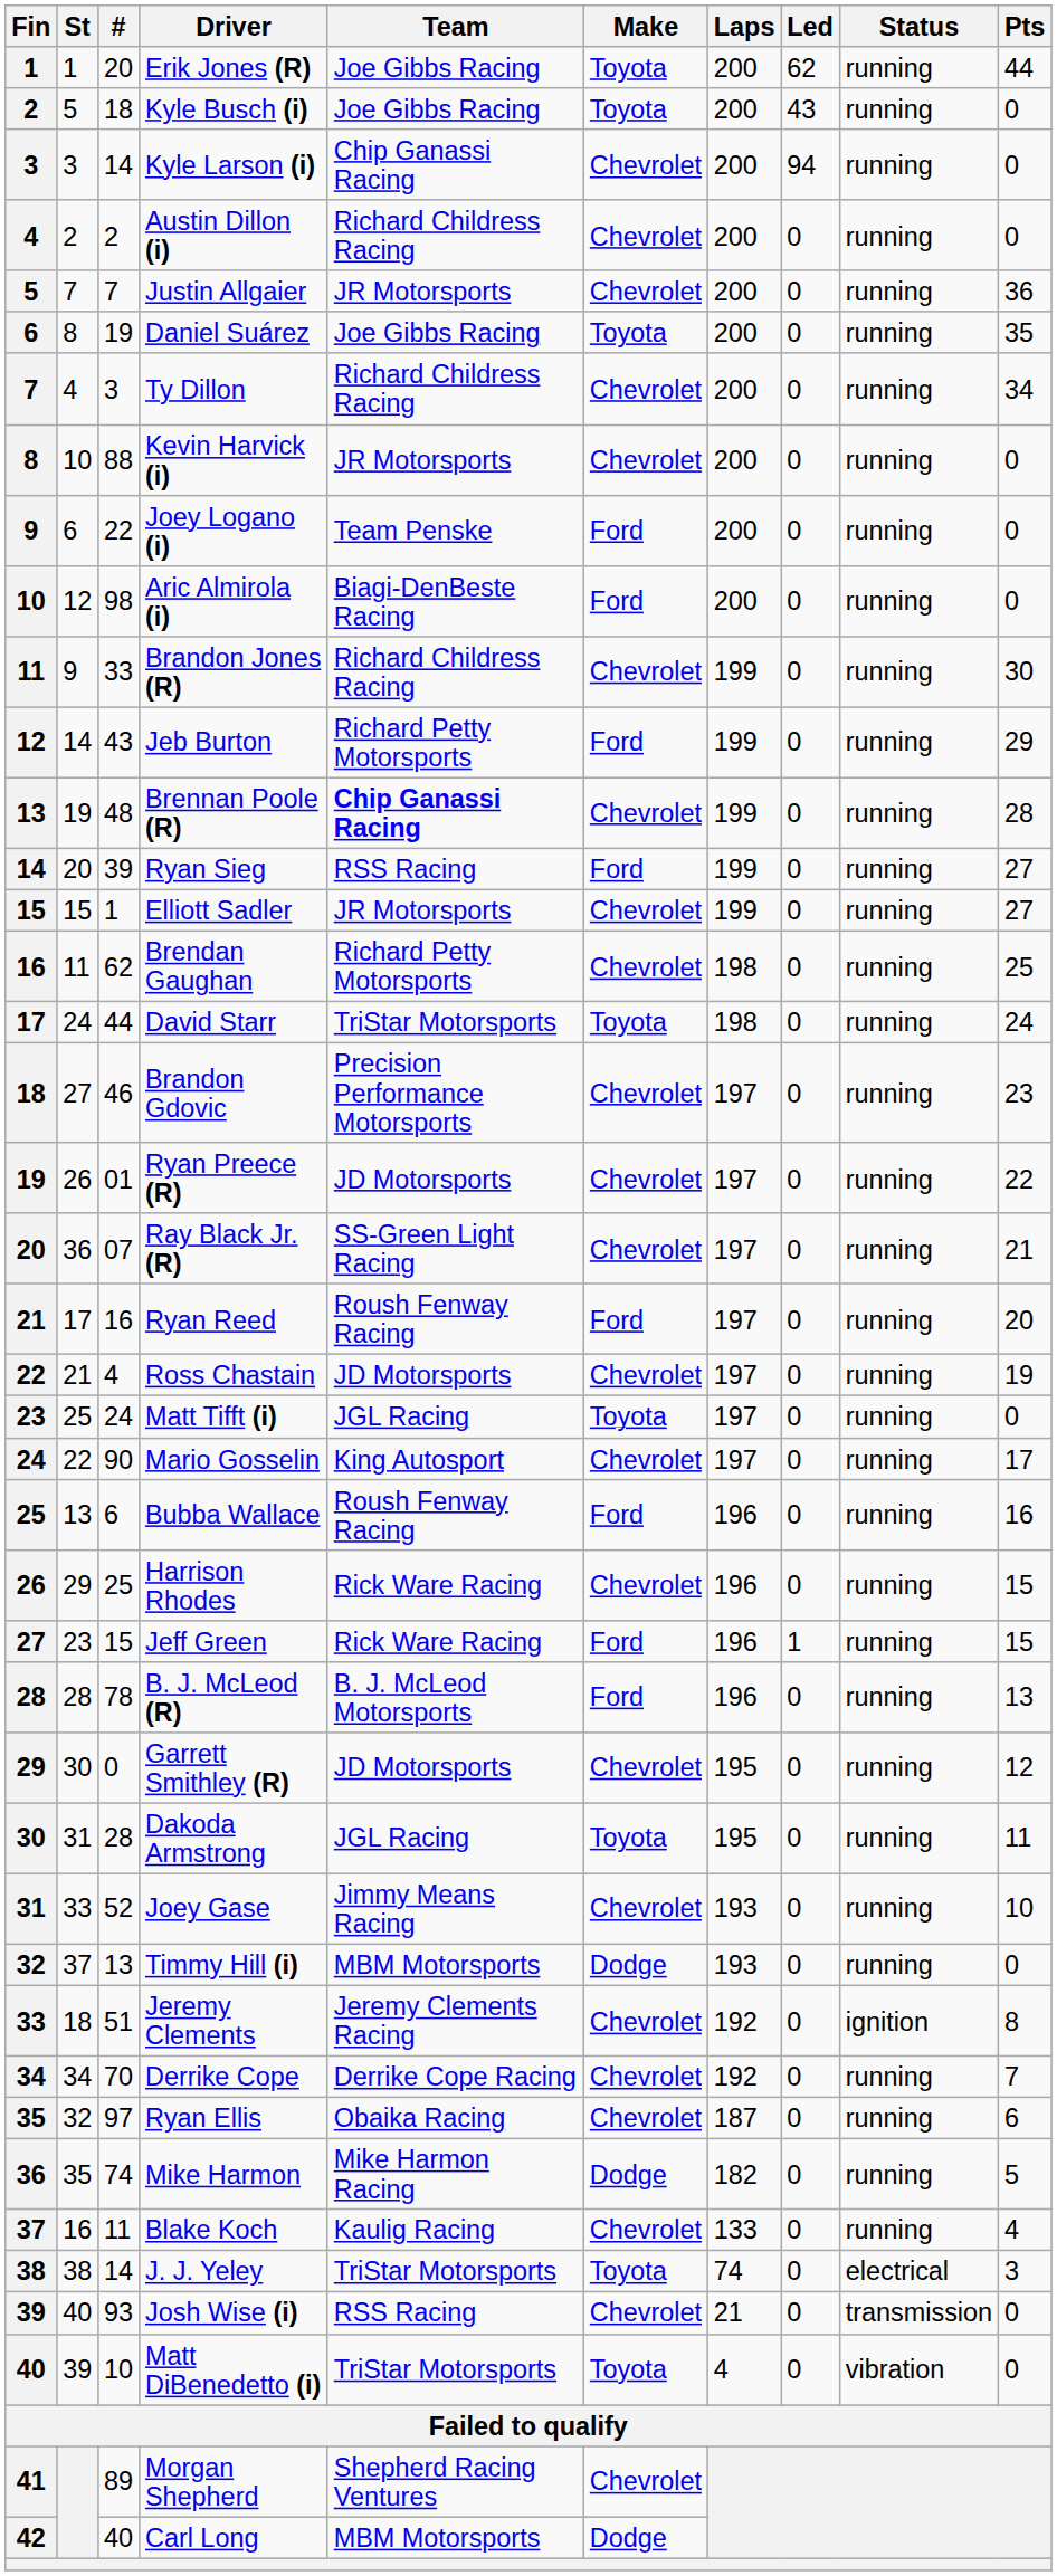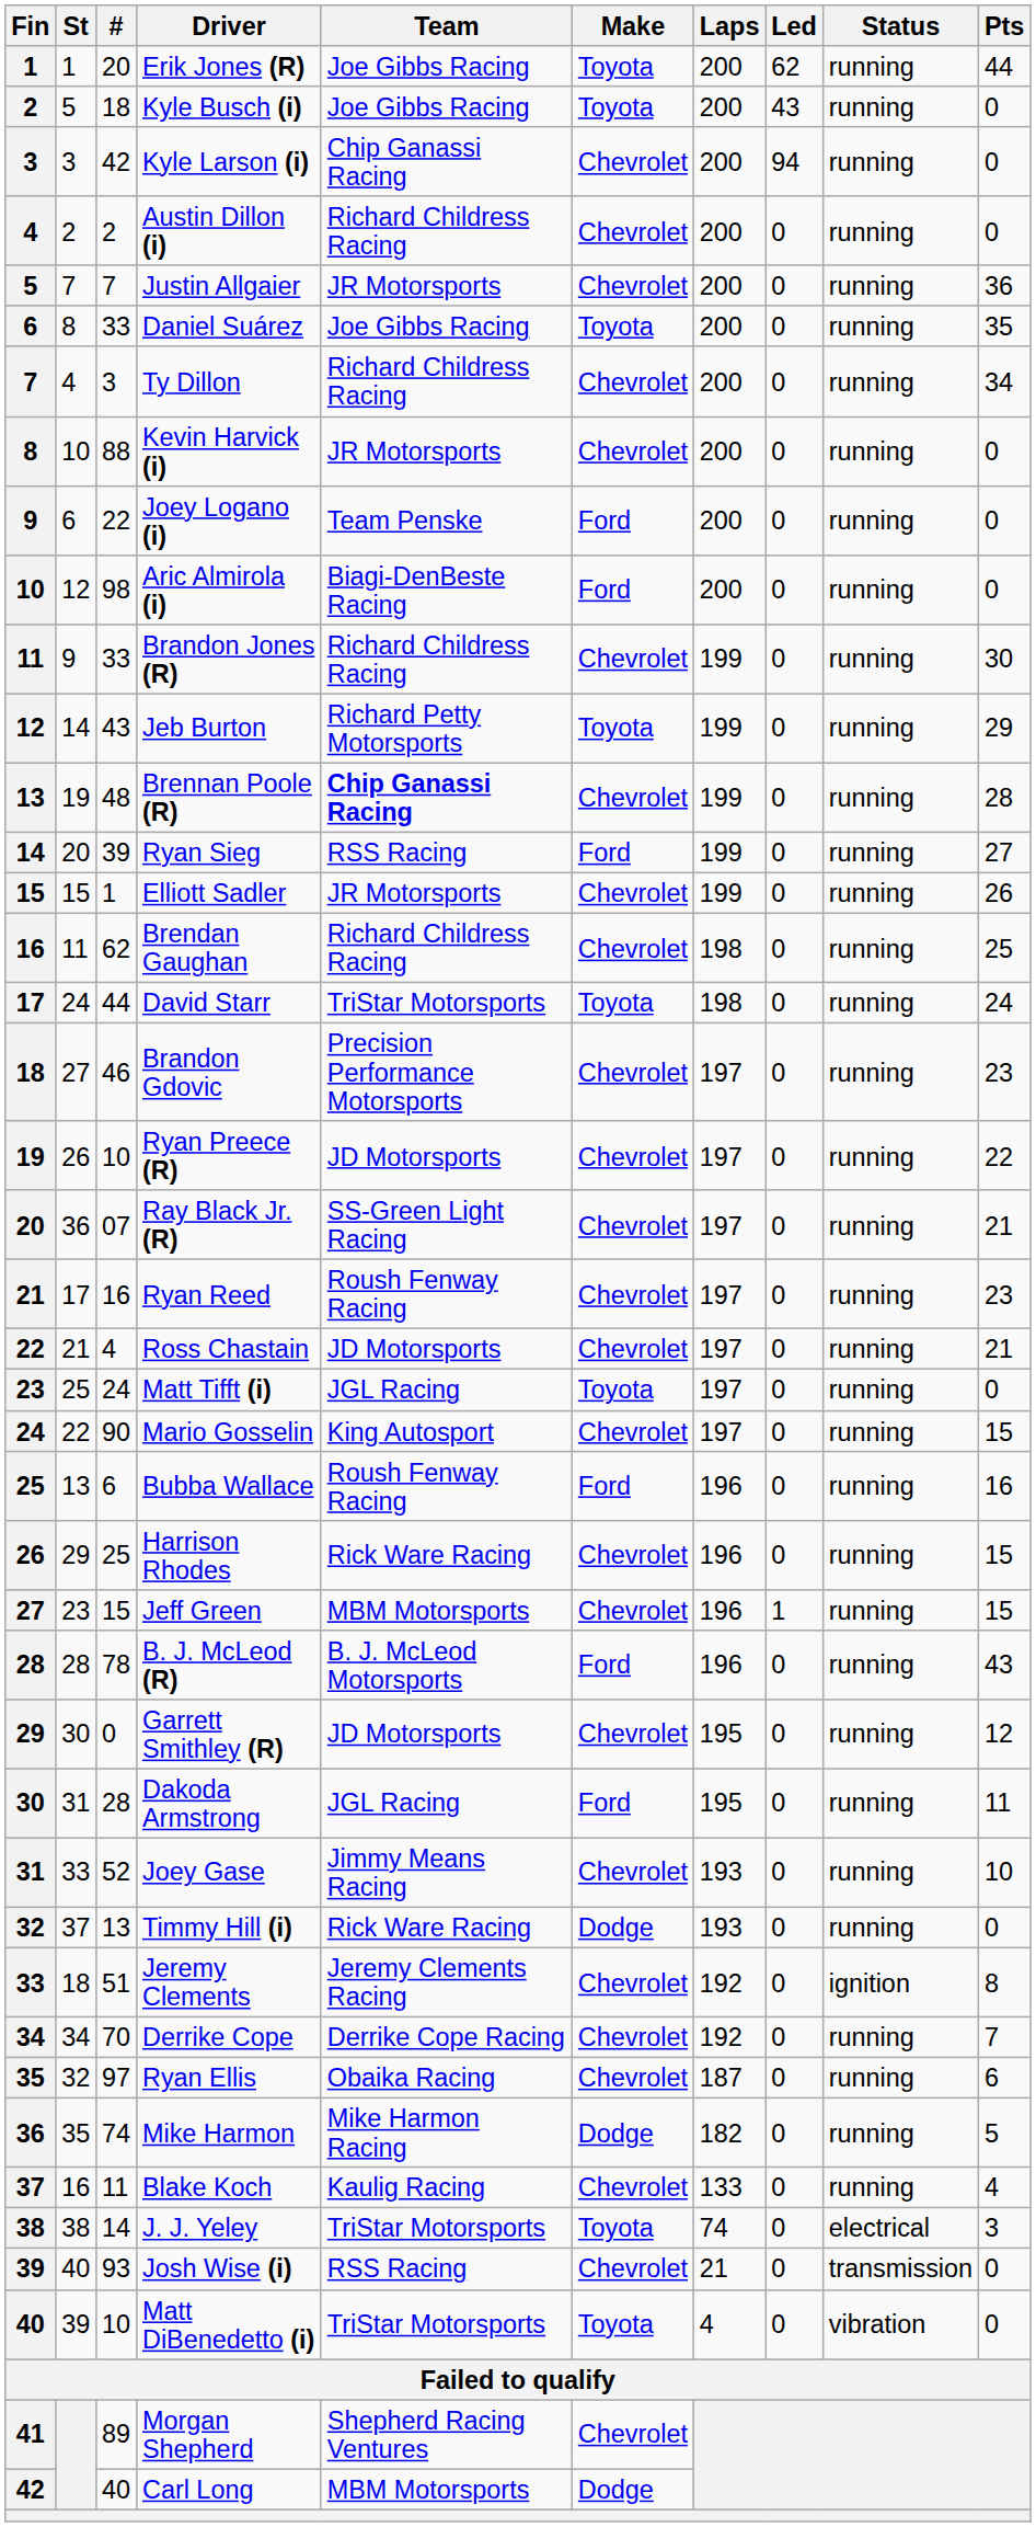Kyle Larson (i) | #: 14 -> 42
Daniel Suárez | #: 19 -> 33
Jeb Burton | Make: Ford -> Toyota
Elliott Sadler | Pts: 27 -> 26
Brendan Gaughan | Team: Richard Petty Motorsports -> Richard Childress Racing
Ryan Preece (R) | #: 01 -> 10
Ryan Reed | Make: Ford -> Chevrolet
Ryan Reed | Pts: 20 -> 23
Ross Chastain | Pts: 19 -> 21
Mario Gosselin | Pts: 17 -> 15
Jeff Green | Team: Rick Ware Racing -> MBM Motorsports
Jeff Green | Make: Ford -> Chevrolet
B. J. McLeod (R) | Pts: 13 -> 43
Dakoda Armstrong | Make: Toyota -> Ford
Timmy Hill (i) | Team: MBM Motorsports -> Rick Ware Racing
